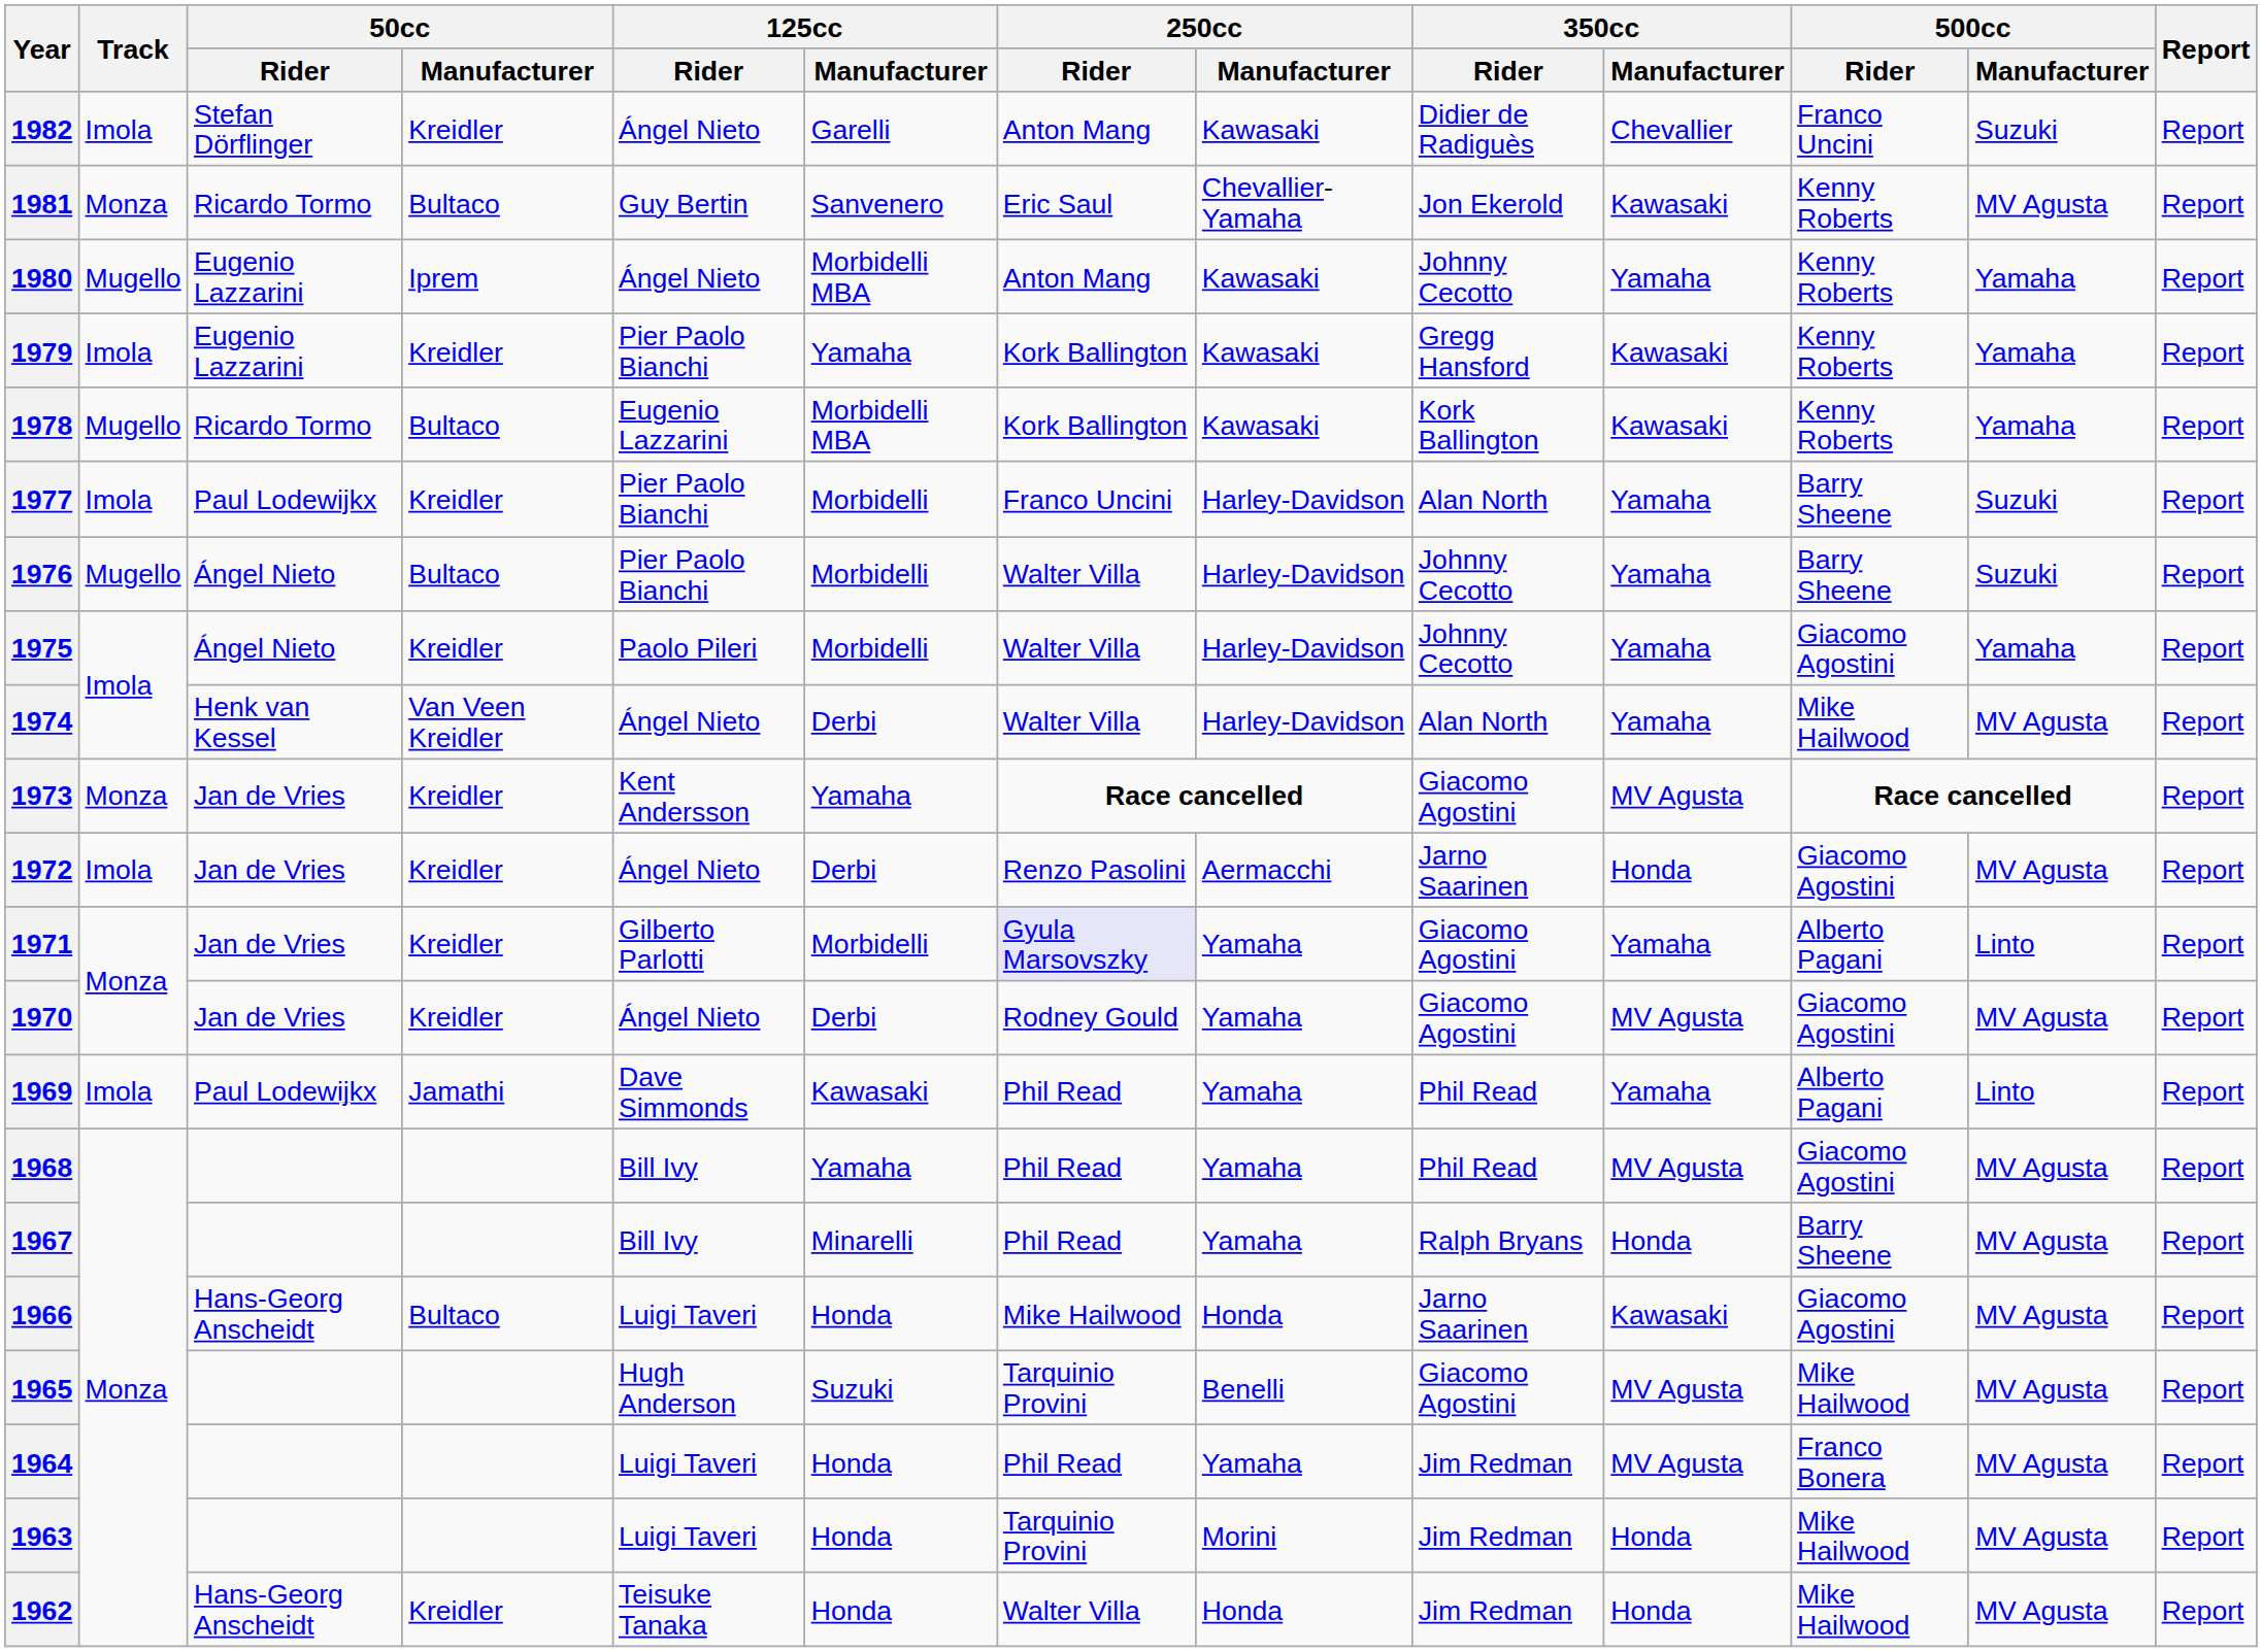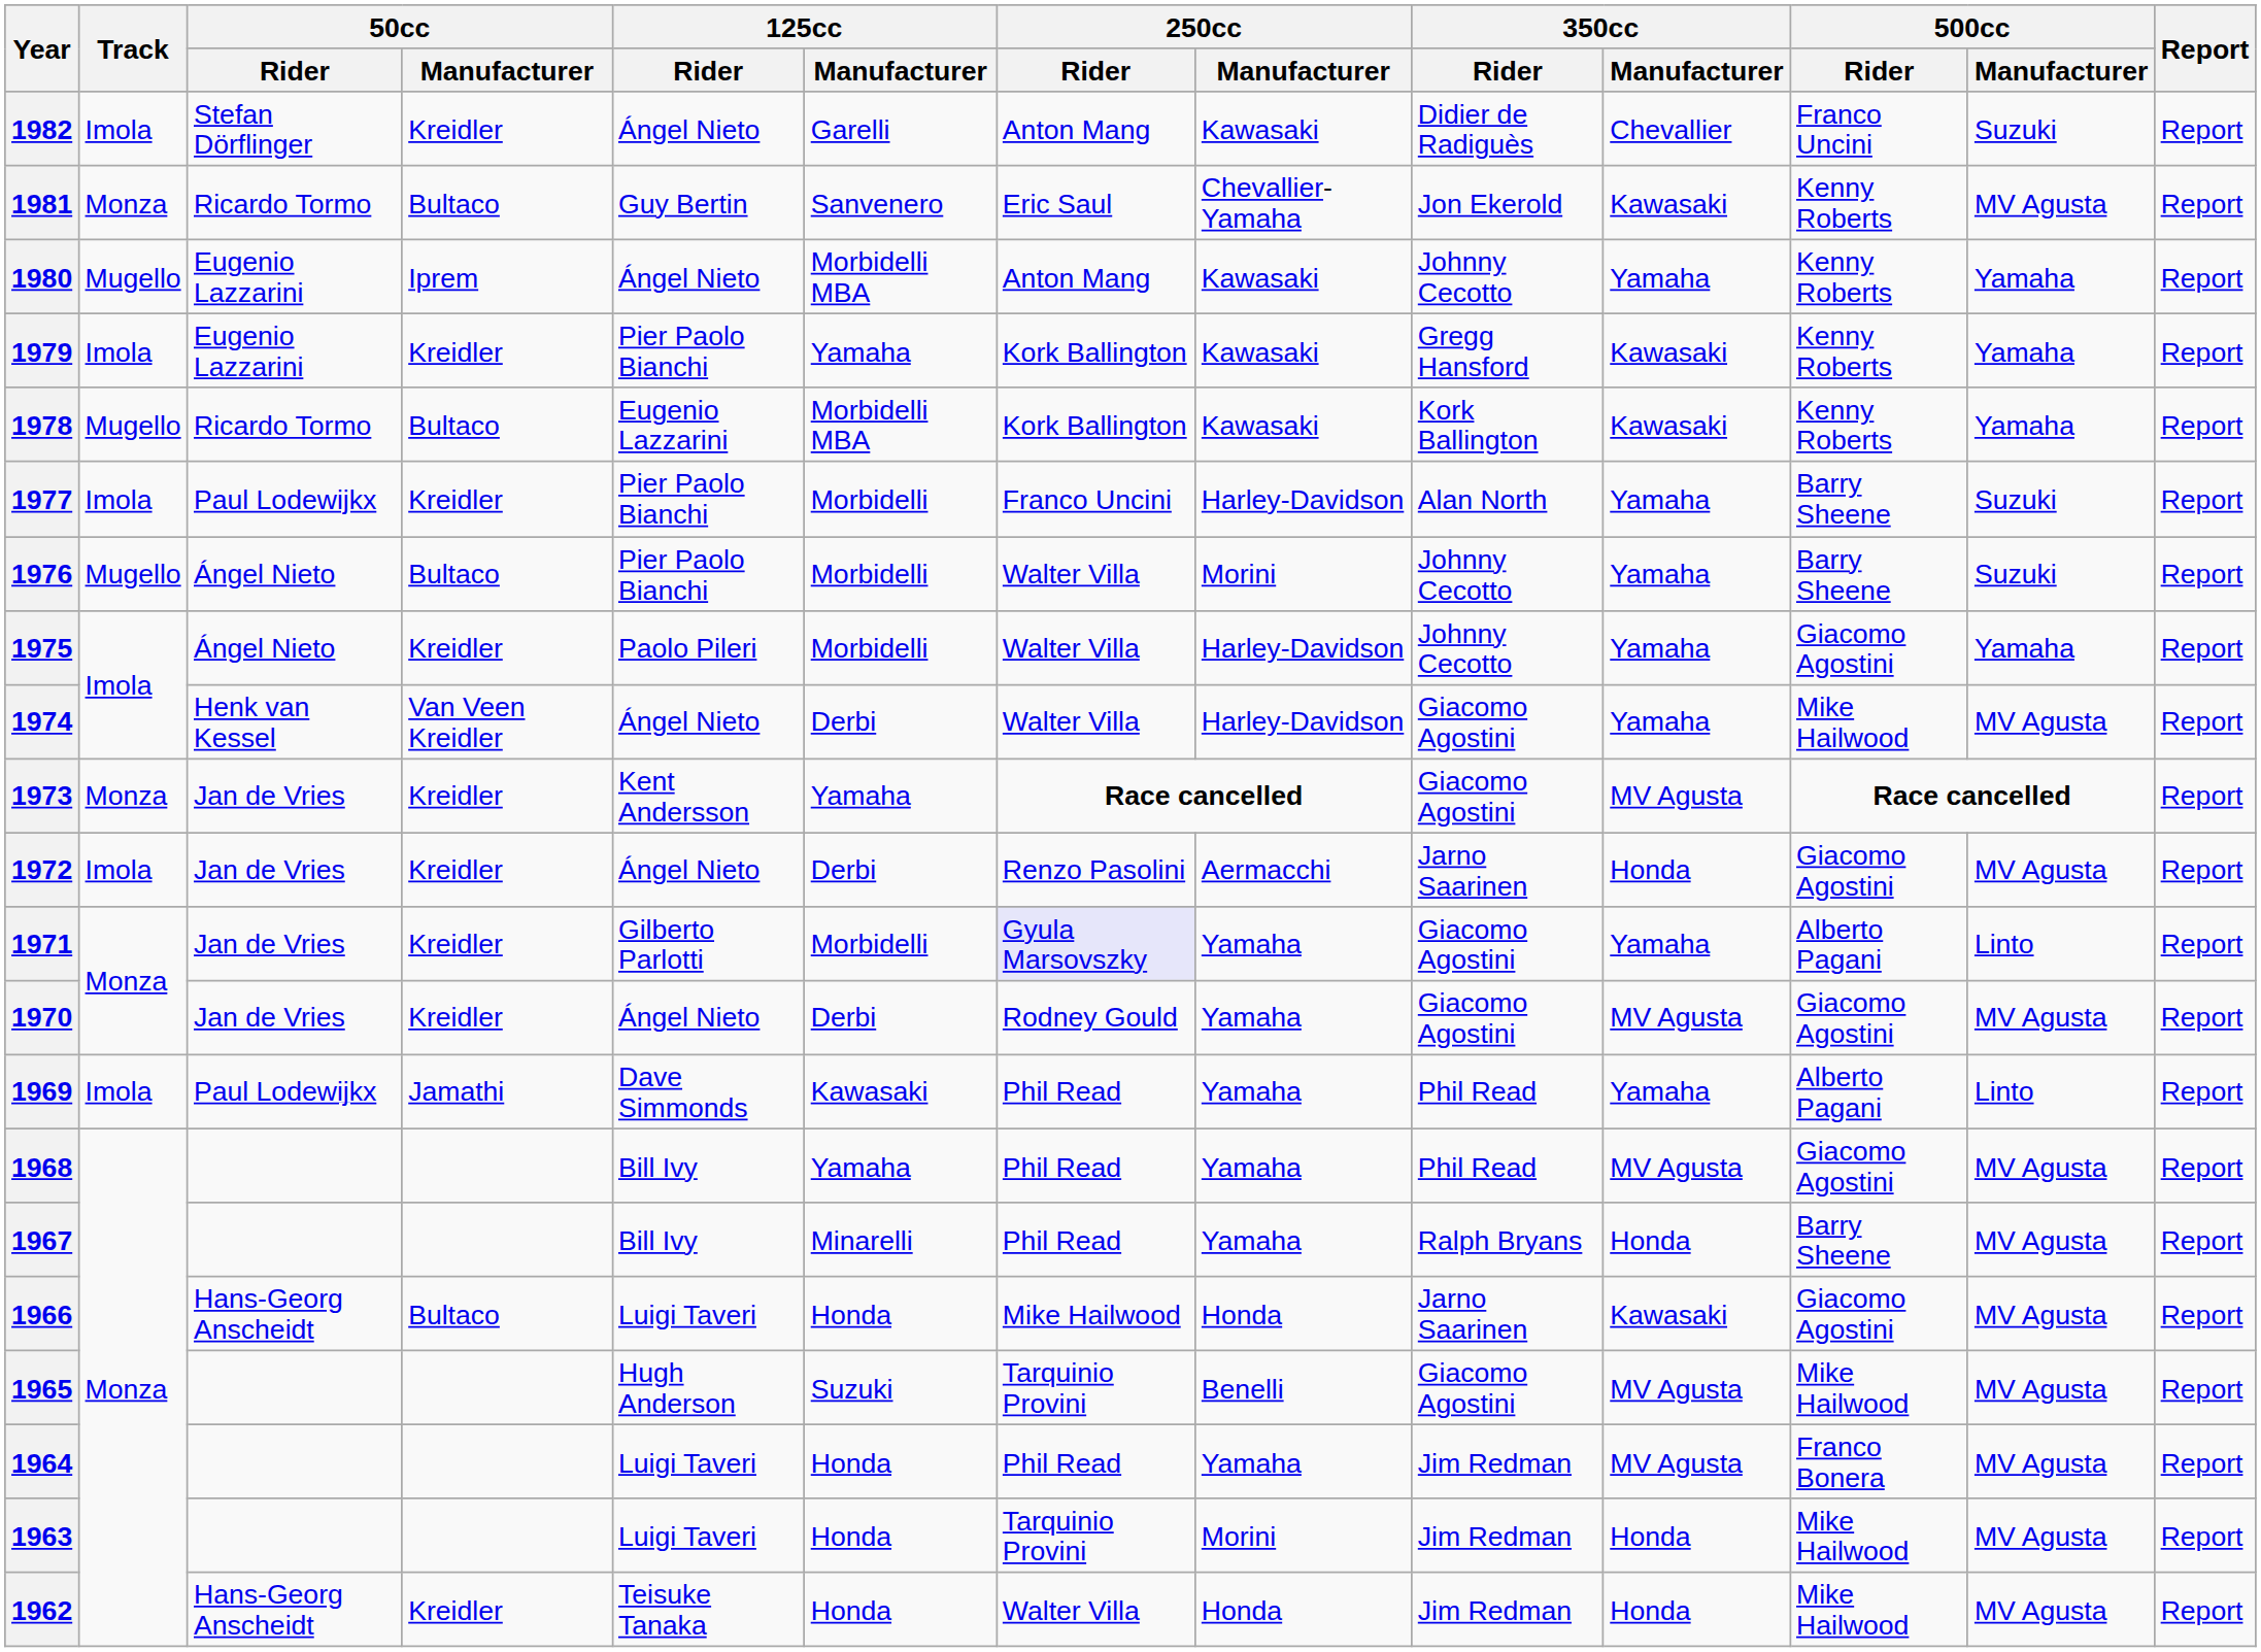1976 | 250cc / Manufacturer: Harley-Davidson -> Morini
1974 | 350cc / Rider: Alan North -> Giacomo Agostini
